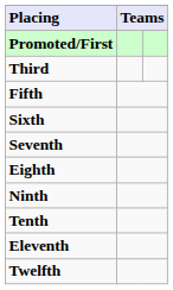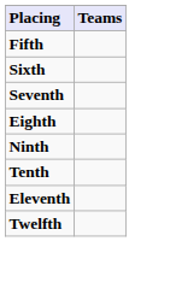- row: Promoted/First
- row: Third
